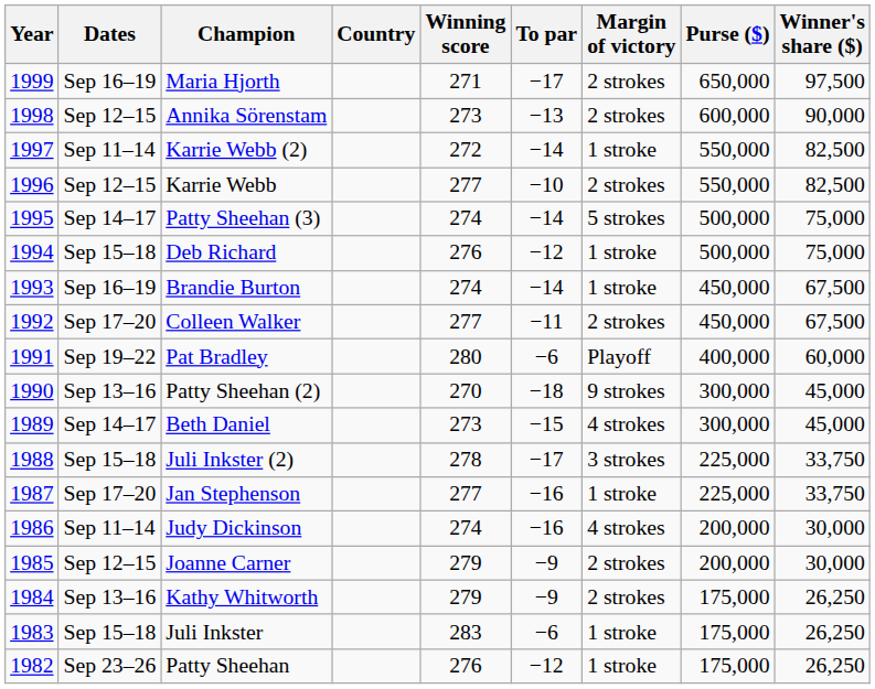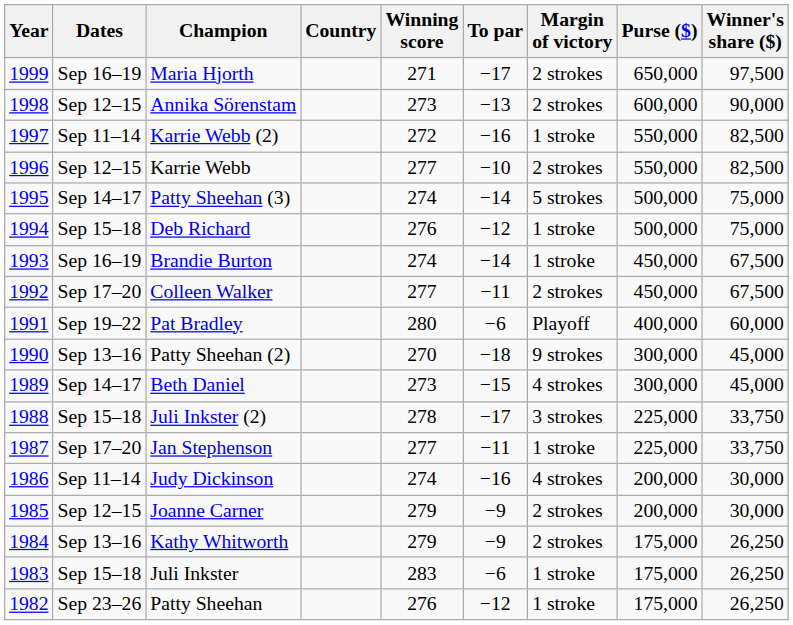Karrie Webb (2) | To par: −14 -> −16
Jan Stephenson | To par: −16 -> −11
